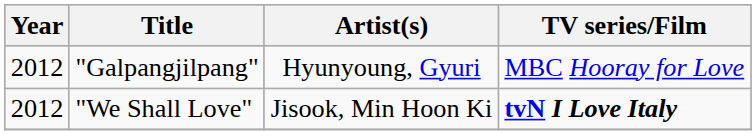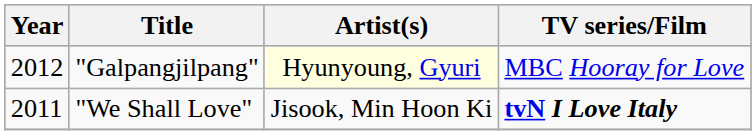"Galpangjilpang" | Artist(s): no background -> lightyellow background
"We Shall Love" | Year: 2012 -> 2011
